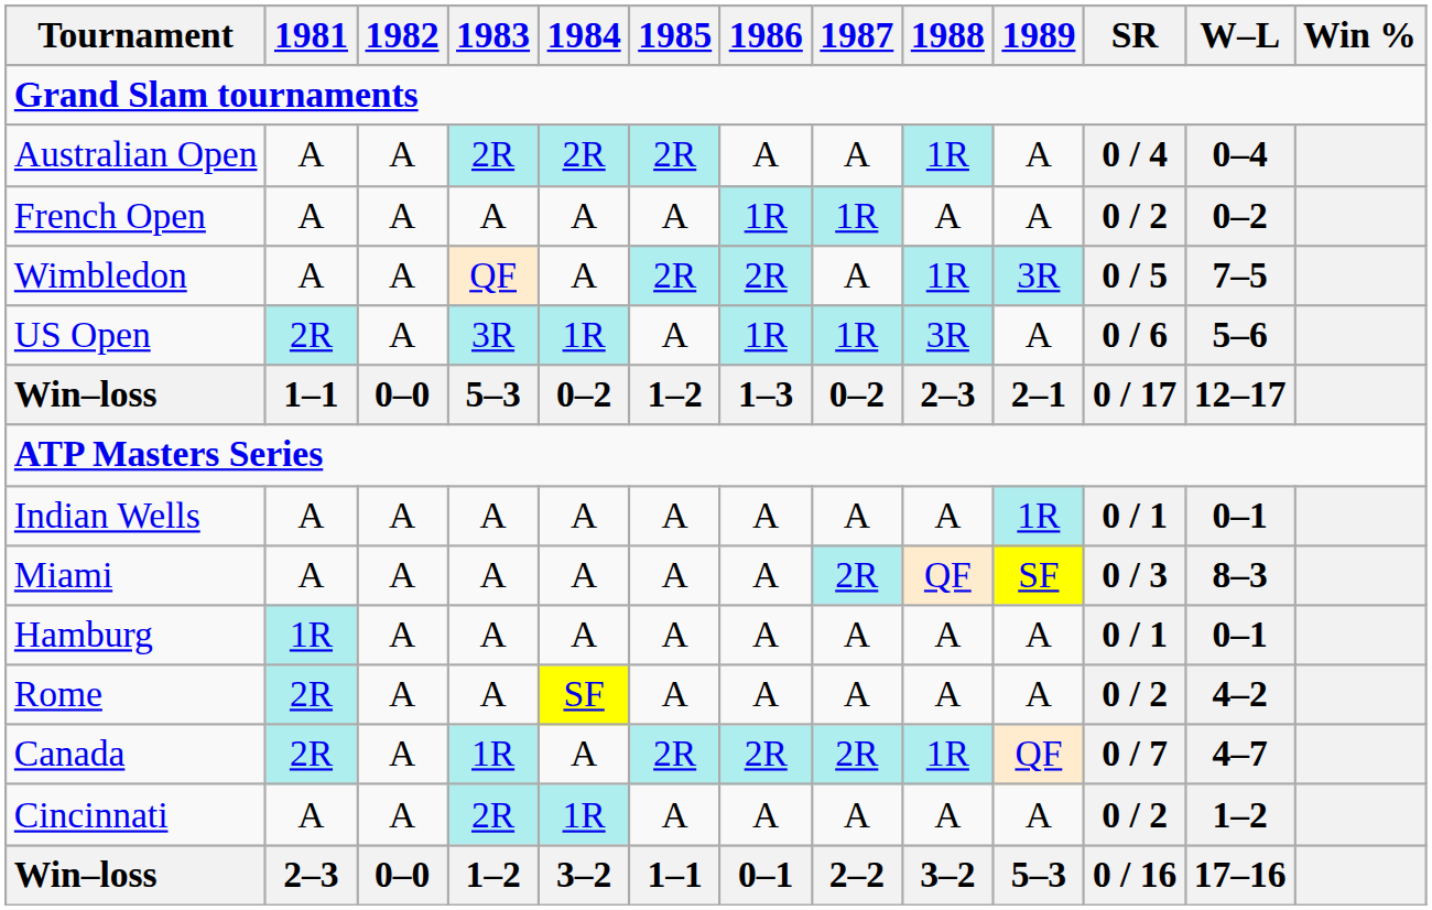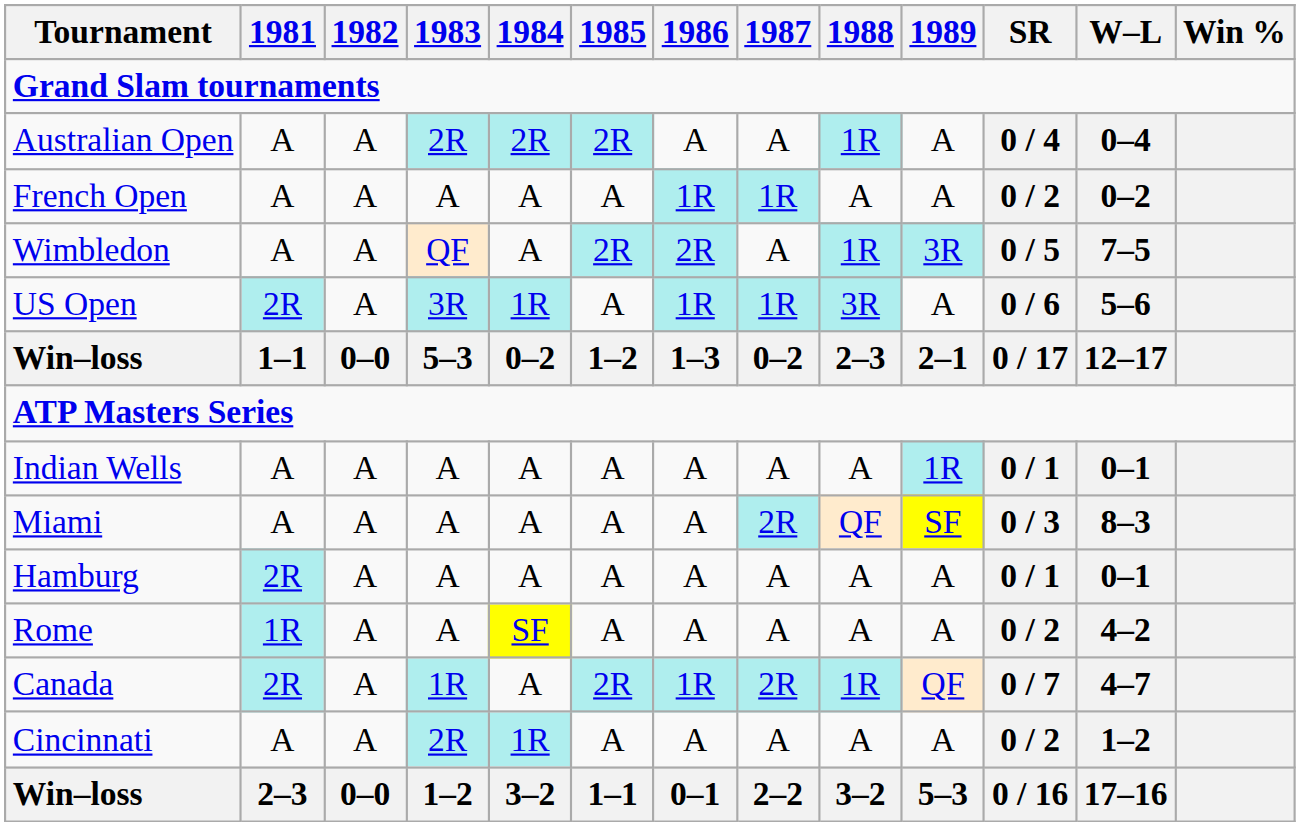Hamburg | 1981: 1R -> 2R
Rome | 1981: 2R -> 1R
Canada | 1986: 2R -> 1R
